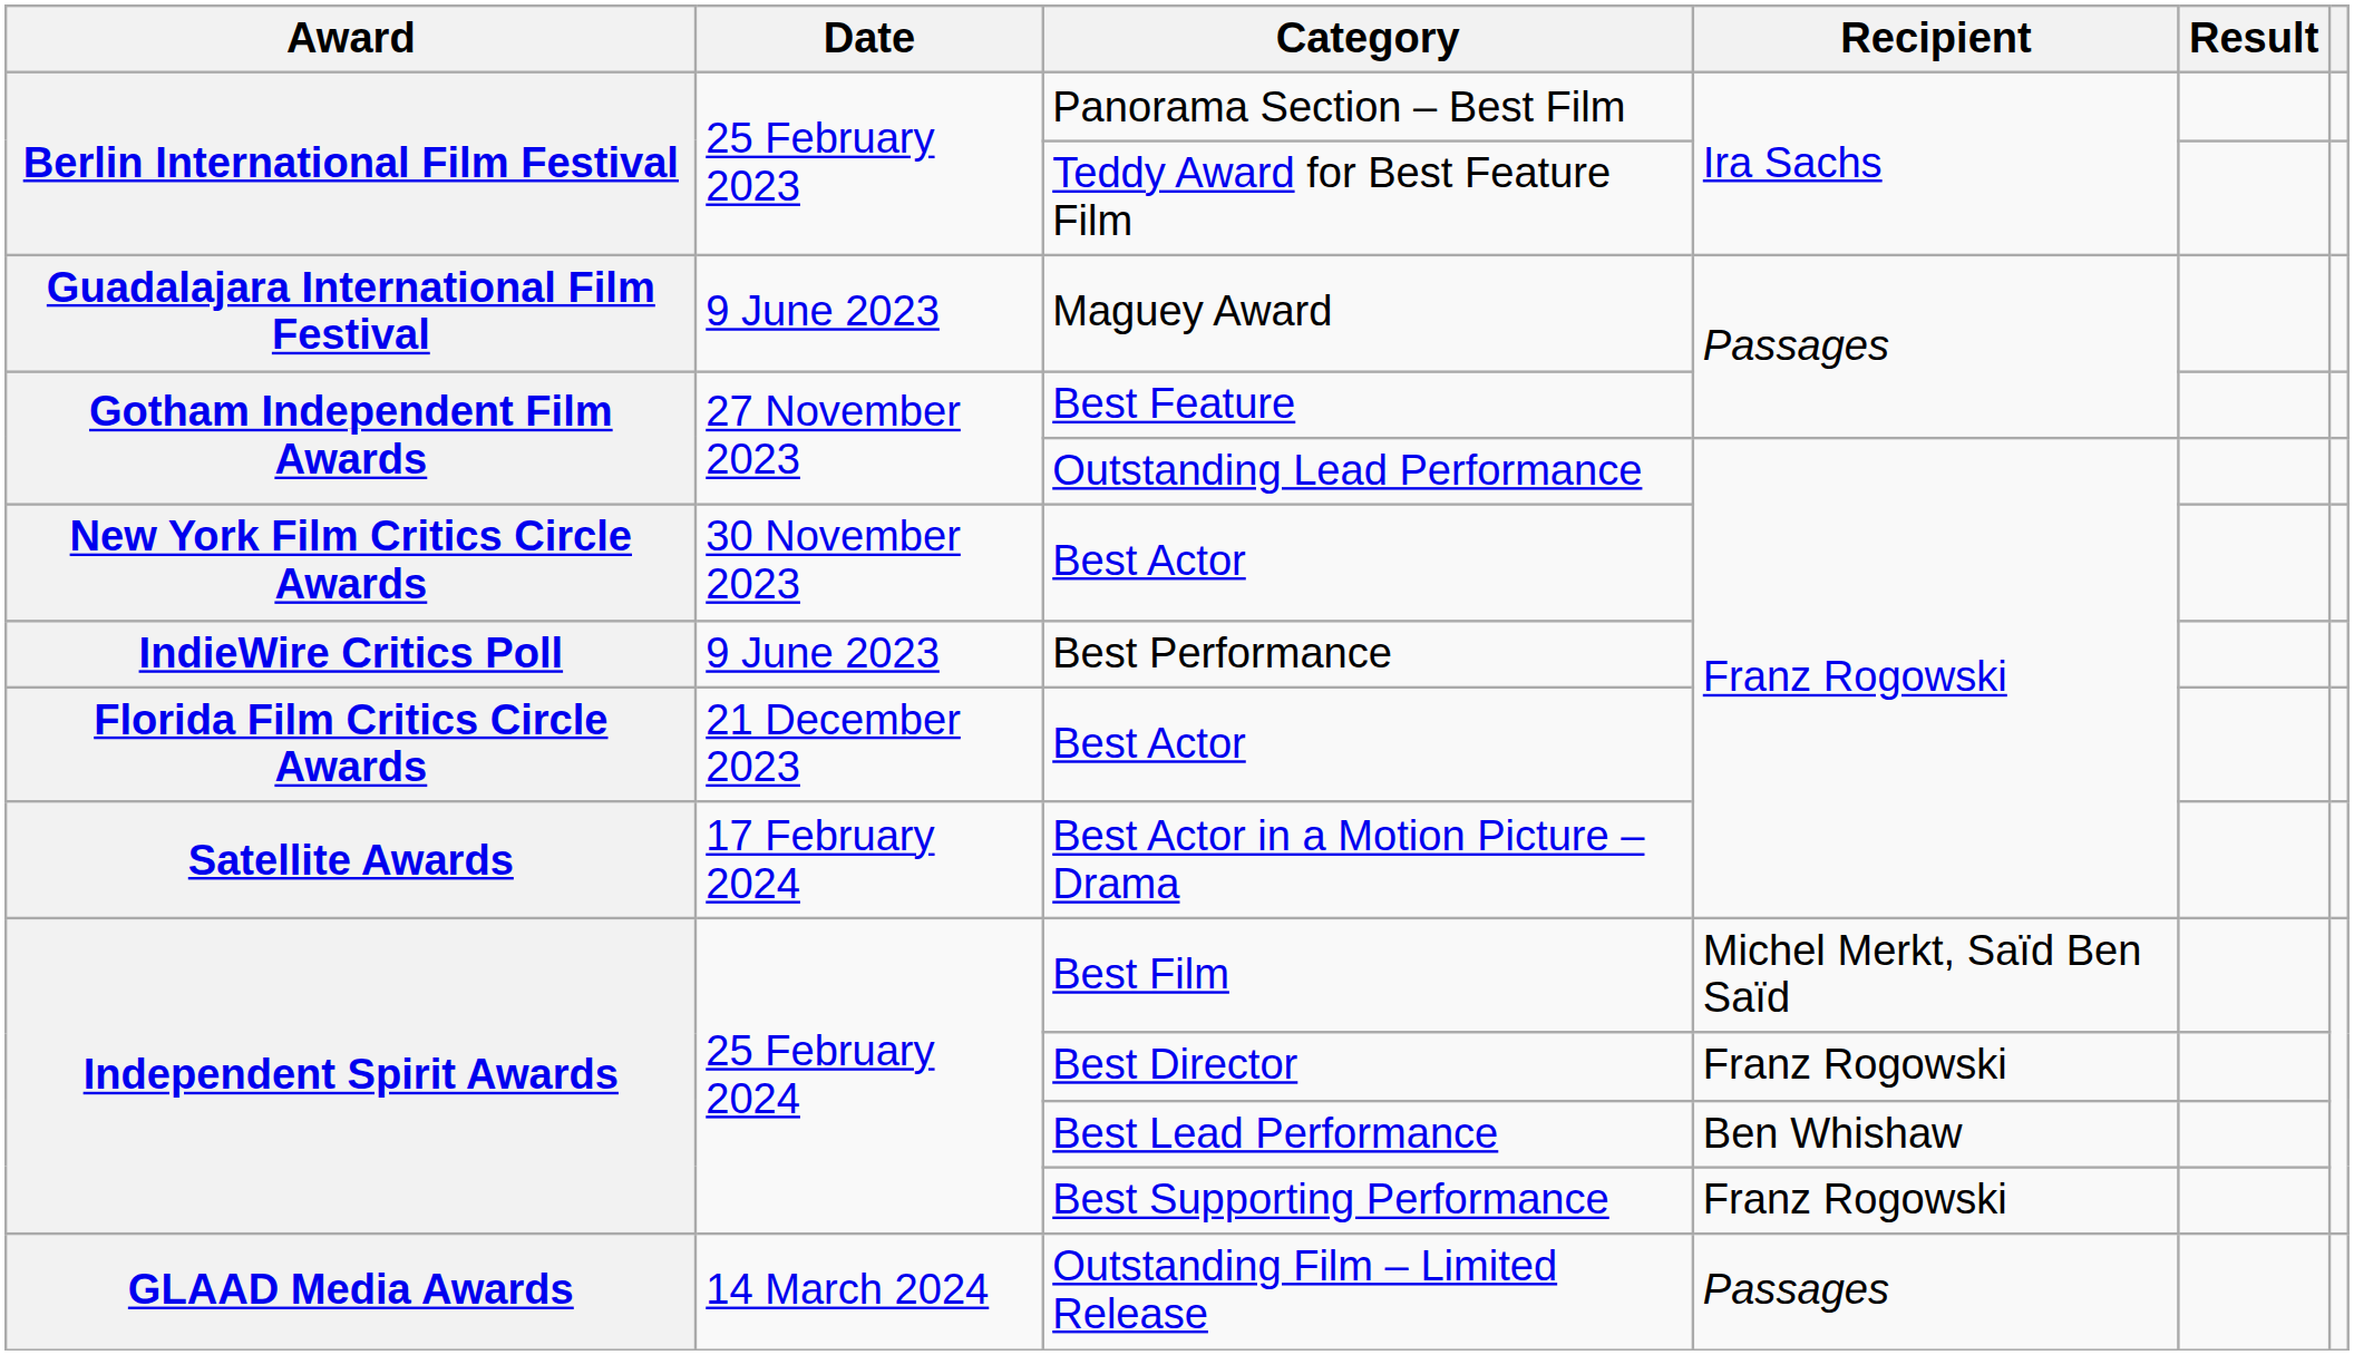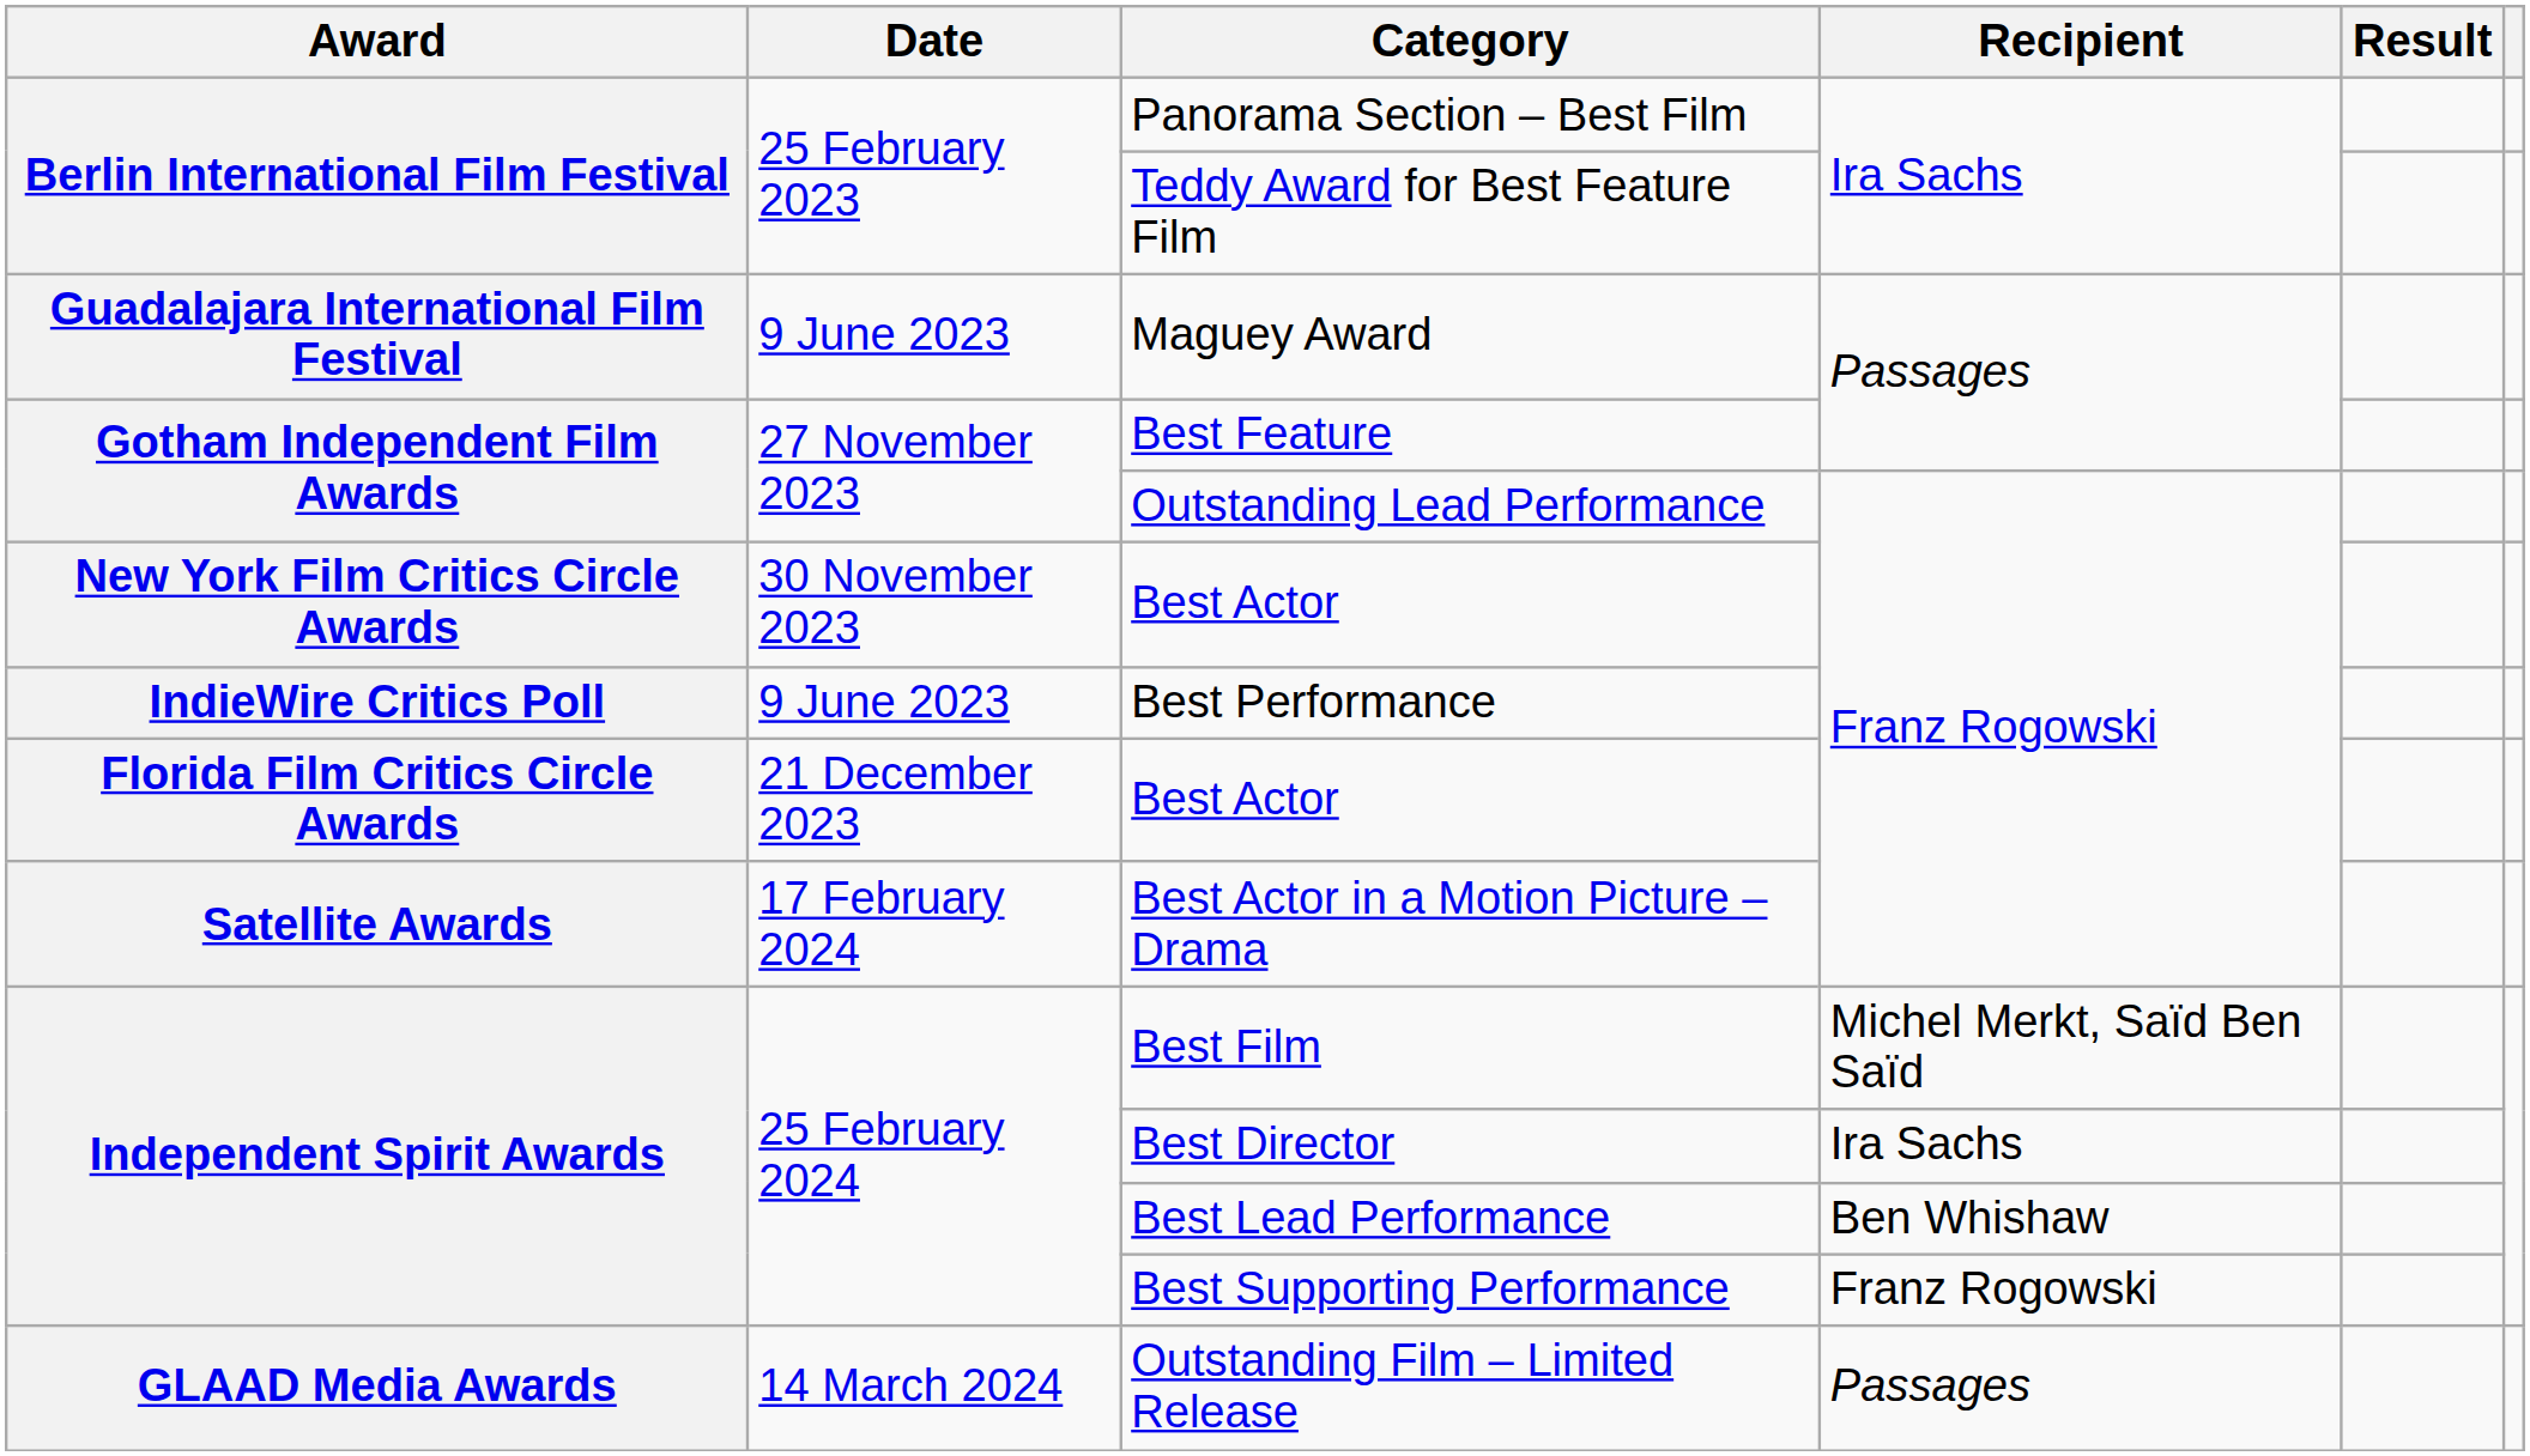Best Director | Recipient: Franz Rogowski -> Ira Sachs
